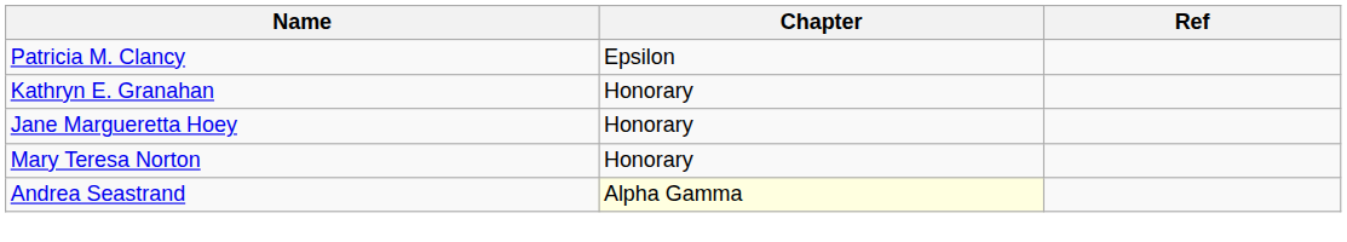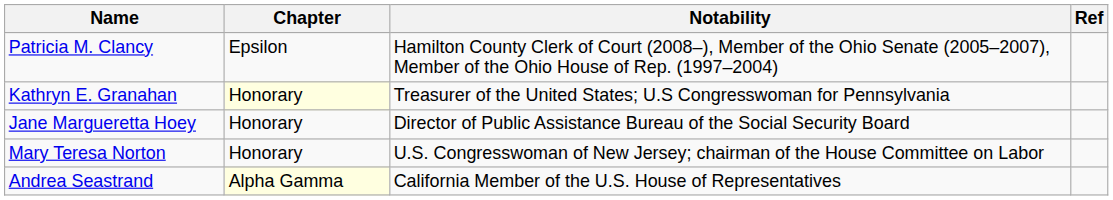+ column: Notability | Hamilton County Clerk of Court (2008–), Member of the Ohio Senate (2005–2007), Member of the Ohio House of Rep. (1997–2004) | Treasurer of the United States; U.S Congresswoman for Pennsylvania | Director of Public Assistance Bureau of the Social Security Board | U.S. Congresswoman of New Jersey; chairman of the House Committee on Labor | California Member of the U.S. House of Representatives
Kathryn E. Granahan | Chapter: no background -> lightyellow background
